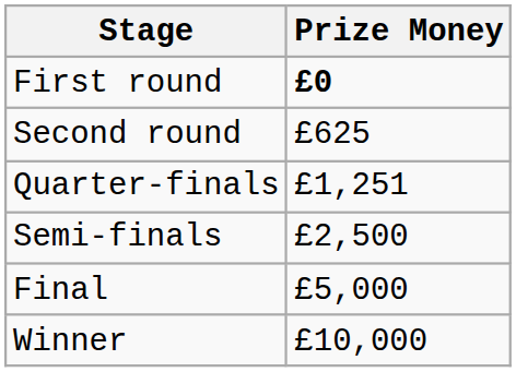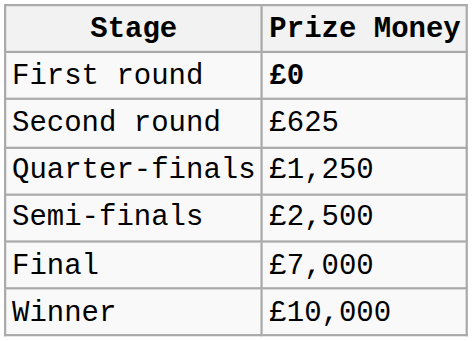Quarter-finals | Prize Money: £1,251 -> £1,250
Final | Prize Money: £5,000 -> £7,000
